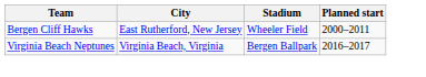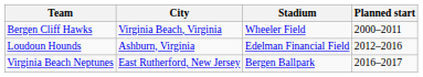Bergen Cliff Hawks | City: East Rutherford, New Jersey -> Virginia Beach, Virginia
+ row: Loudoun Hounds | Ashburn, Virginia | Edelman Financial Field | 2012–2016
Virginia Beach Neptunes | City: Virginia Beach, Virginia -> East Rutherford, New Jersey
